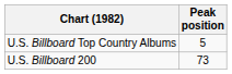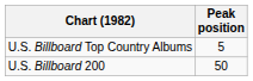U.S. Billboard 200 | Peak position: 73 -> 50
